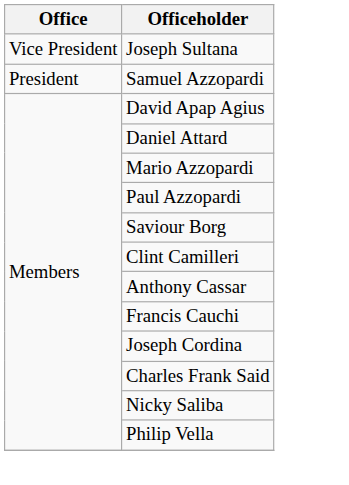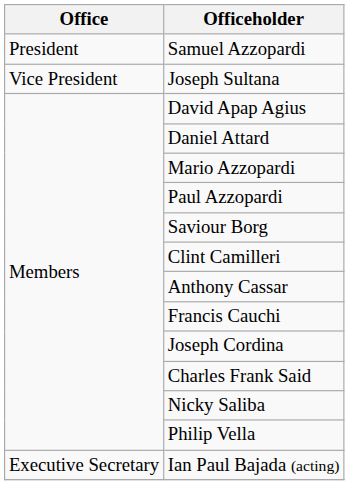rows swapped: Samuel Azzopardi <-> Joseph Sultana
+ row: Executive Secretary | Ian Paul Bajada (acting)
